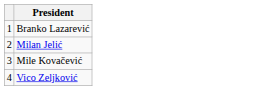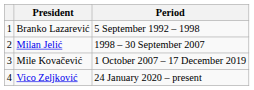+ column: Period | 5 September 1992 – 1998 | 1998 – 30 September 2007 | 1 October 2007 – 17 December 2019 | 24 January 2020 – present
